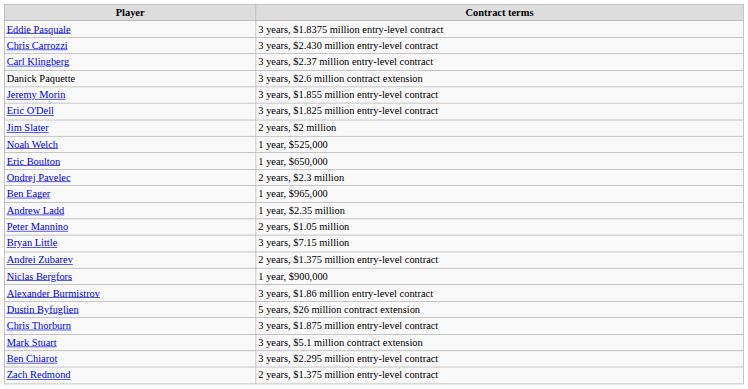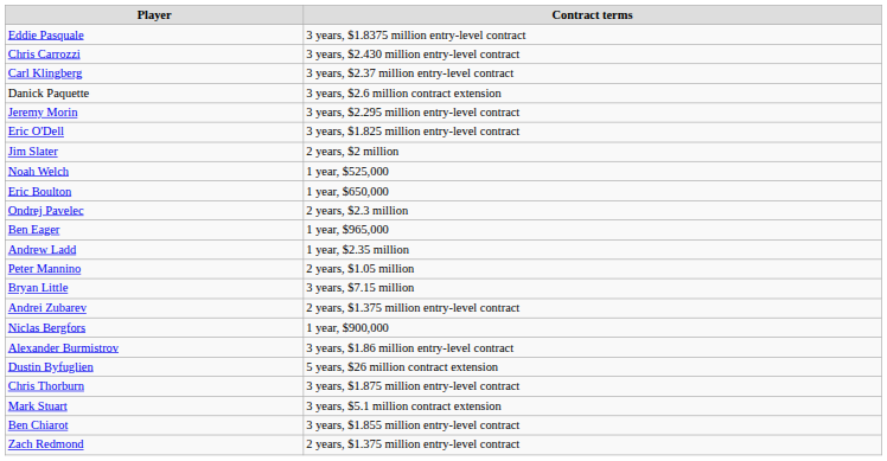Jeremy Morin | Contract terms: 3 years, $1.855 million entry-level contract -> 3 years, $2.295 million entry-level contract
Ben Chiarot | Contract terms: 3 years, $2.295 million entry-level contract -> 3 years, $1.855 million entry-level contract
